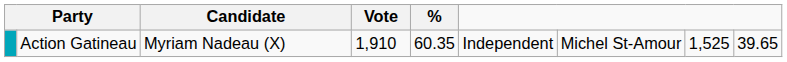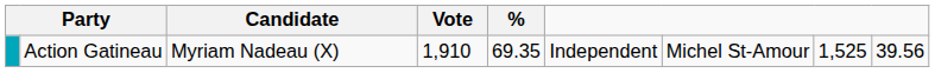Action Gatineau | %: 60.35 -> 69.35
Action Gatineau | column 9: 39.65 -> 39.56
